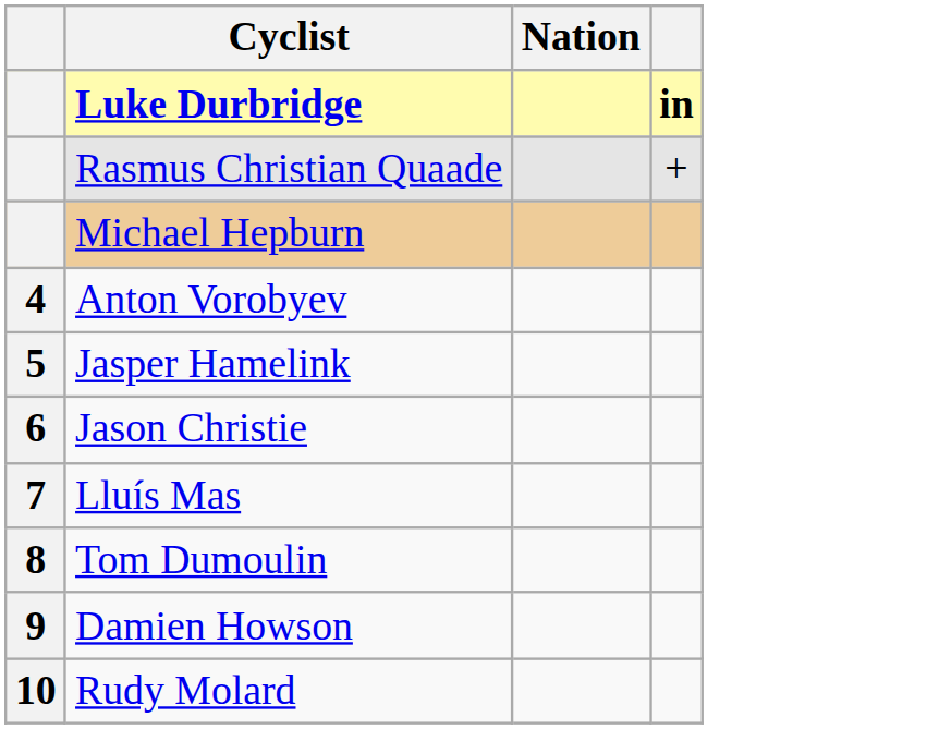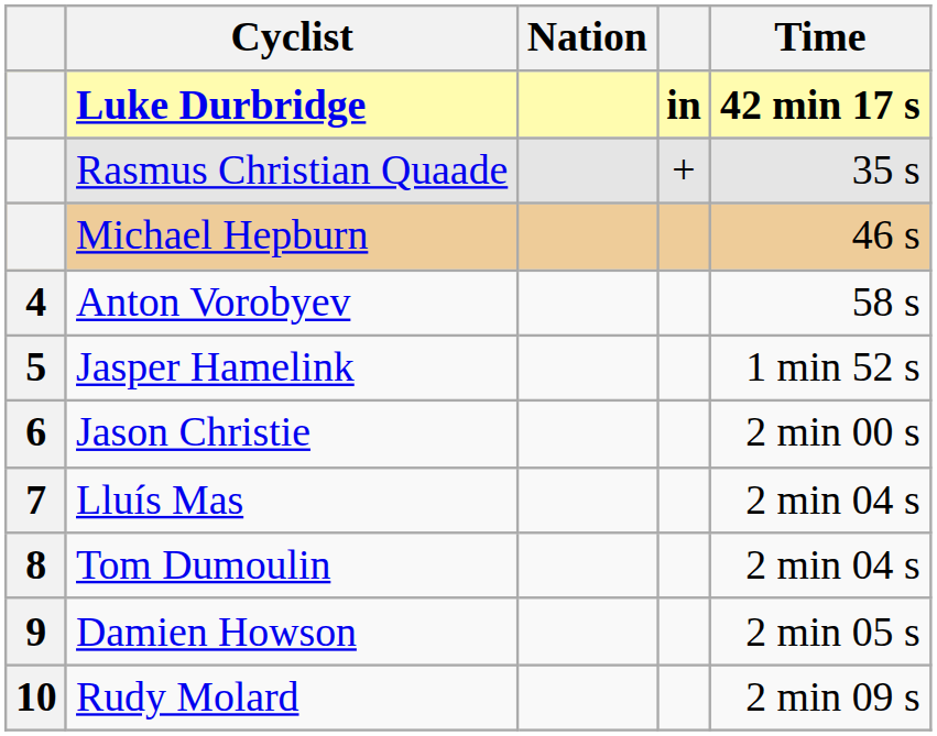+ column: Time | 42 min 17 s | 35 s | 46 s | 58 s | 1 min 52 s | 2 min 00 s | 2 min 04 s | 2 min 04 s | 2 min 05 s | 2 min 09 s
